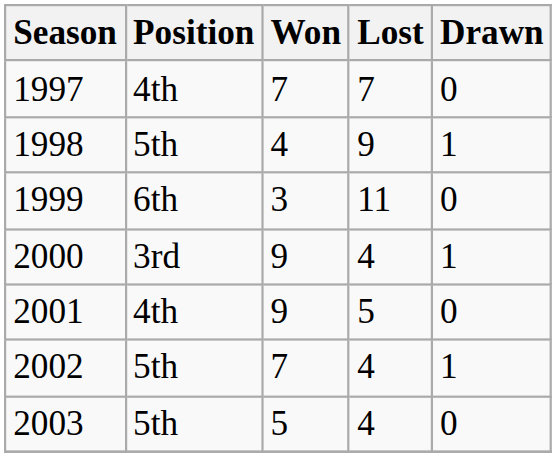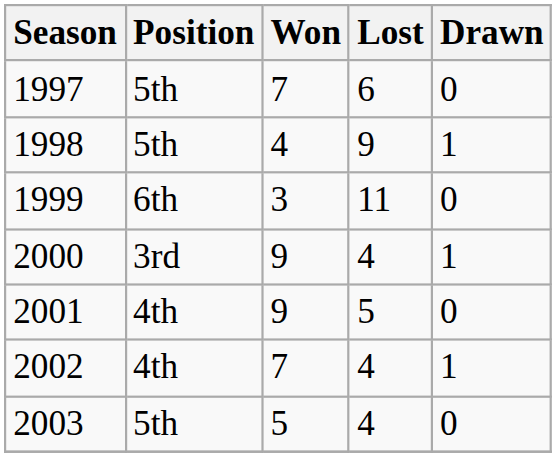1997 | Position: 4th -> 5th
1997 | Lost: 7 -> 6
2002 | Position: 5th -> 4th
